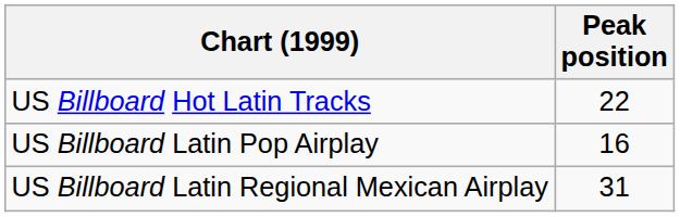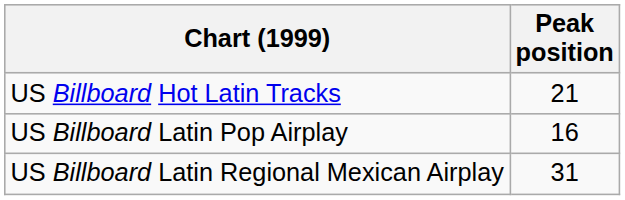US Billboard Hot Latin Tracks | Peak position: 22 -> 21
